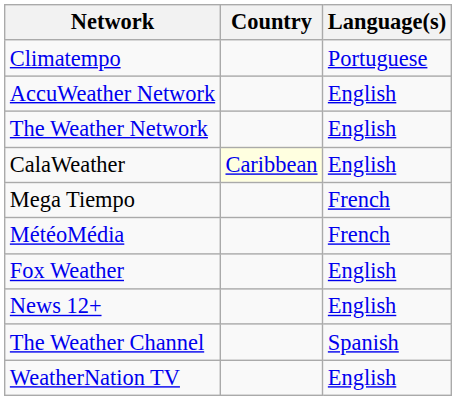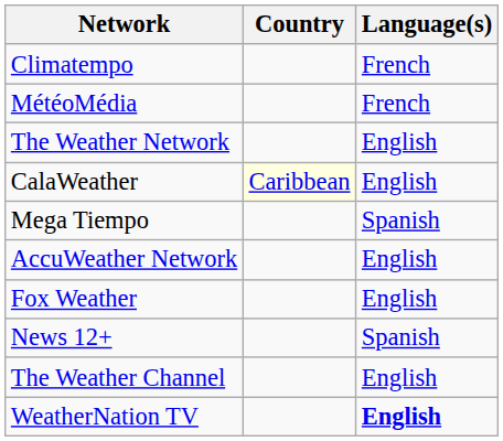Climatempo | Language(s): Portuguese -> French
rows swapped: MétéoMédia <-> AccuWeather Network
Mega Tiempo | Language(s): French -> Spanish
News 12+ | Language(s): English -> Spanish
The Weather Channel | Language(s): Spanish -> English
WeatherNation TV | Language(s): normal -> bold
